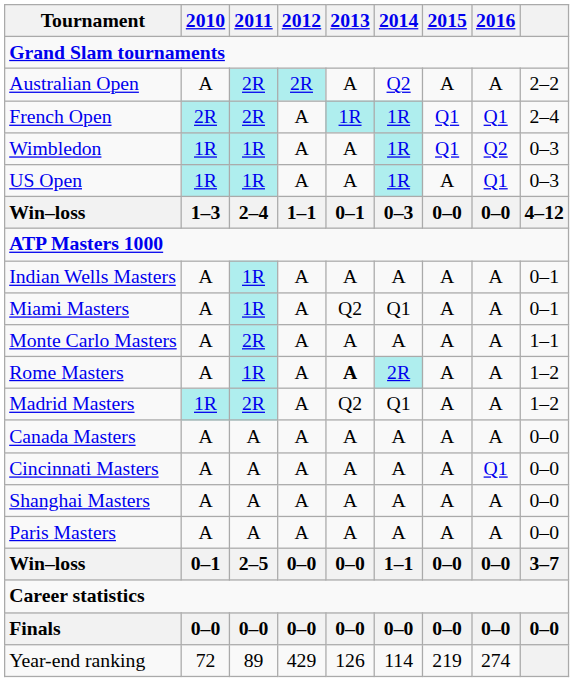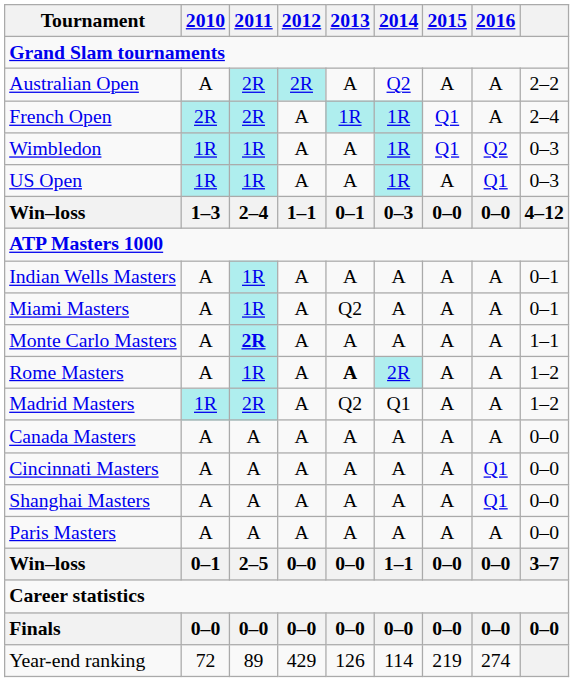French Open | 2016: Q1 -> A
Miami Masters | 2014: Q1 -> A
Monte Carlo Masters | 2011: normal -> bold
Shanghai Masters | 2016: A -> Q1
